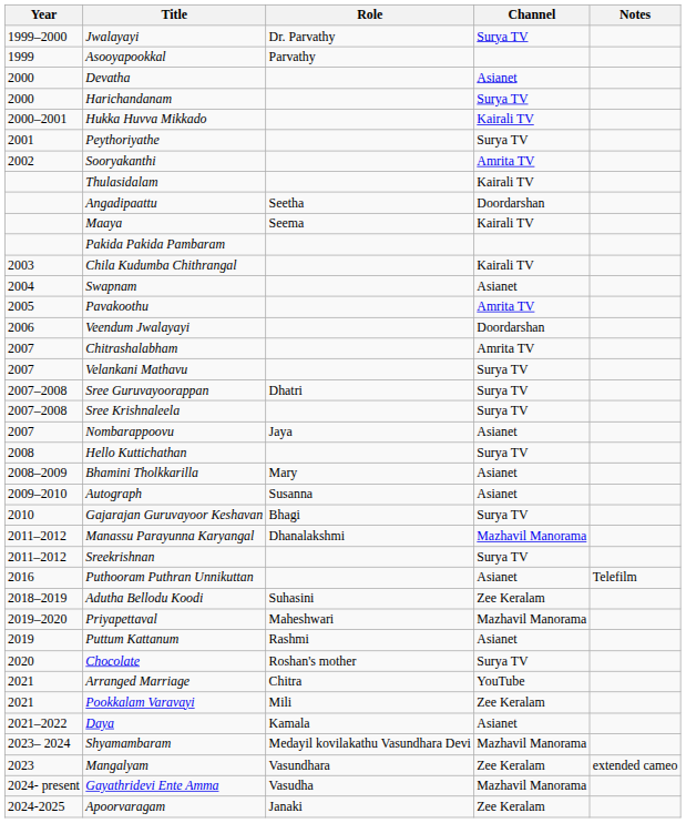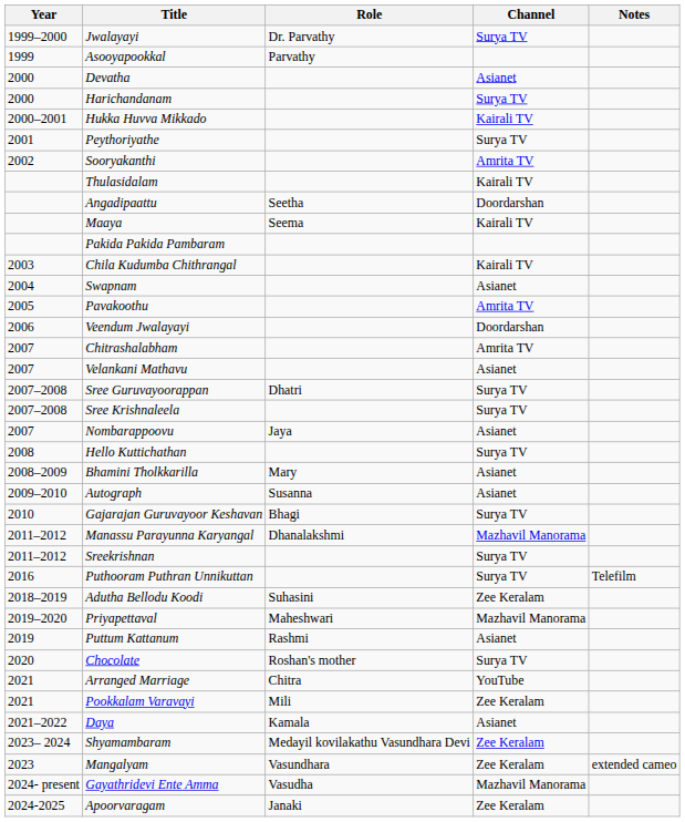Velankani Mathavu | Channel: Surya TV -> Asianet
Puthooram Puthran Unnikuttan | Channel: Asianet -> Surya TV
Shyamambaram | Channel: Mazhavil Manorama -> Zee Keralam
